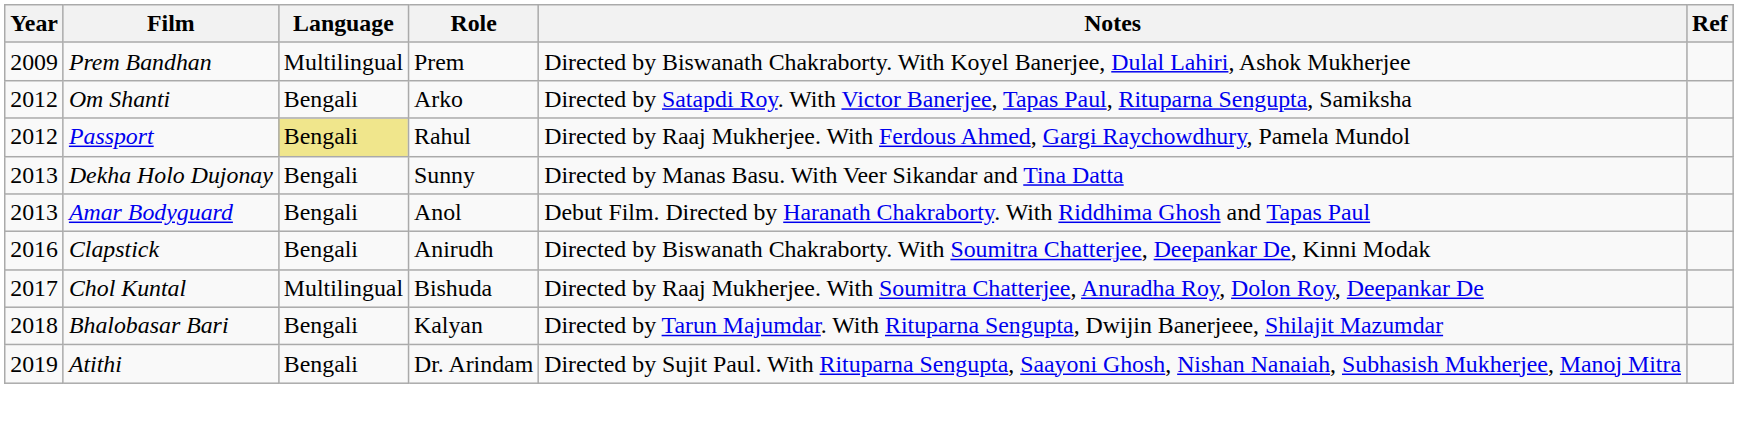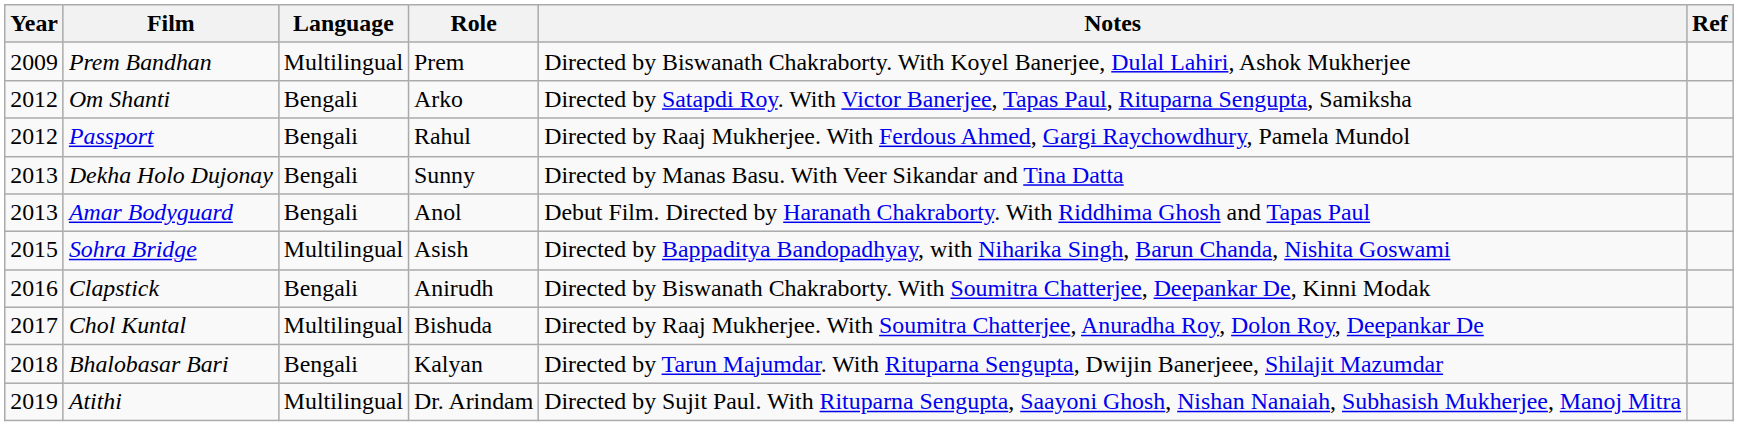Passport | Language: khaki background -> no background
+ row: 2015 | Sohra Bridge | Multilingual | Asish | Directed by Bappaditya Bandopadhyay, with Niharika Singh, Barun Chanda, Nishita Goswami
Atithi | Language: Bengali -> Multilingual
